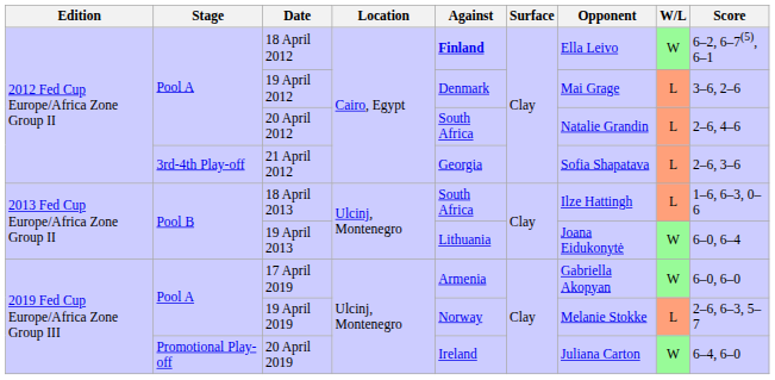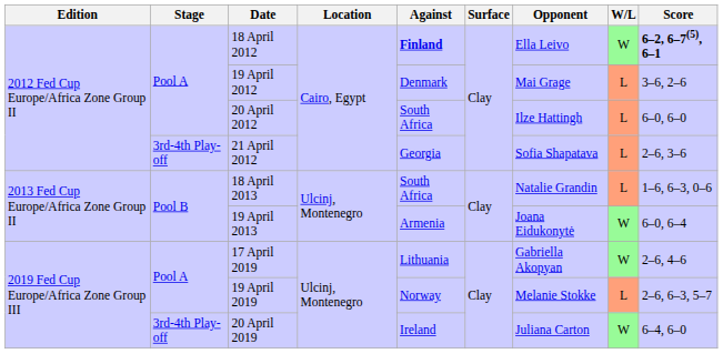18 April 2012 | Score: normal -> bold
20 April 2012 | Opponent: Natalie Grandin -> Ilze Hattingh
20 April 2012 | Score: 2–6, 4–6 -> 6–0, 6–0
18 April 2013 | Opponent: Ilze Hattingh -> Natalie Grandin
19 April 2013 | Against: Lithuania -> Armenia
17 April 2019 | Against: Armenia -> Lithuania
17 April 2019 | Score: 6–0, 6–0 -> 2–6, 4–6
20 April 2019 | Stage: Promotional Play-off -> 3rd-4th Play-off
